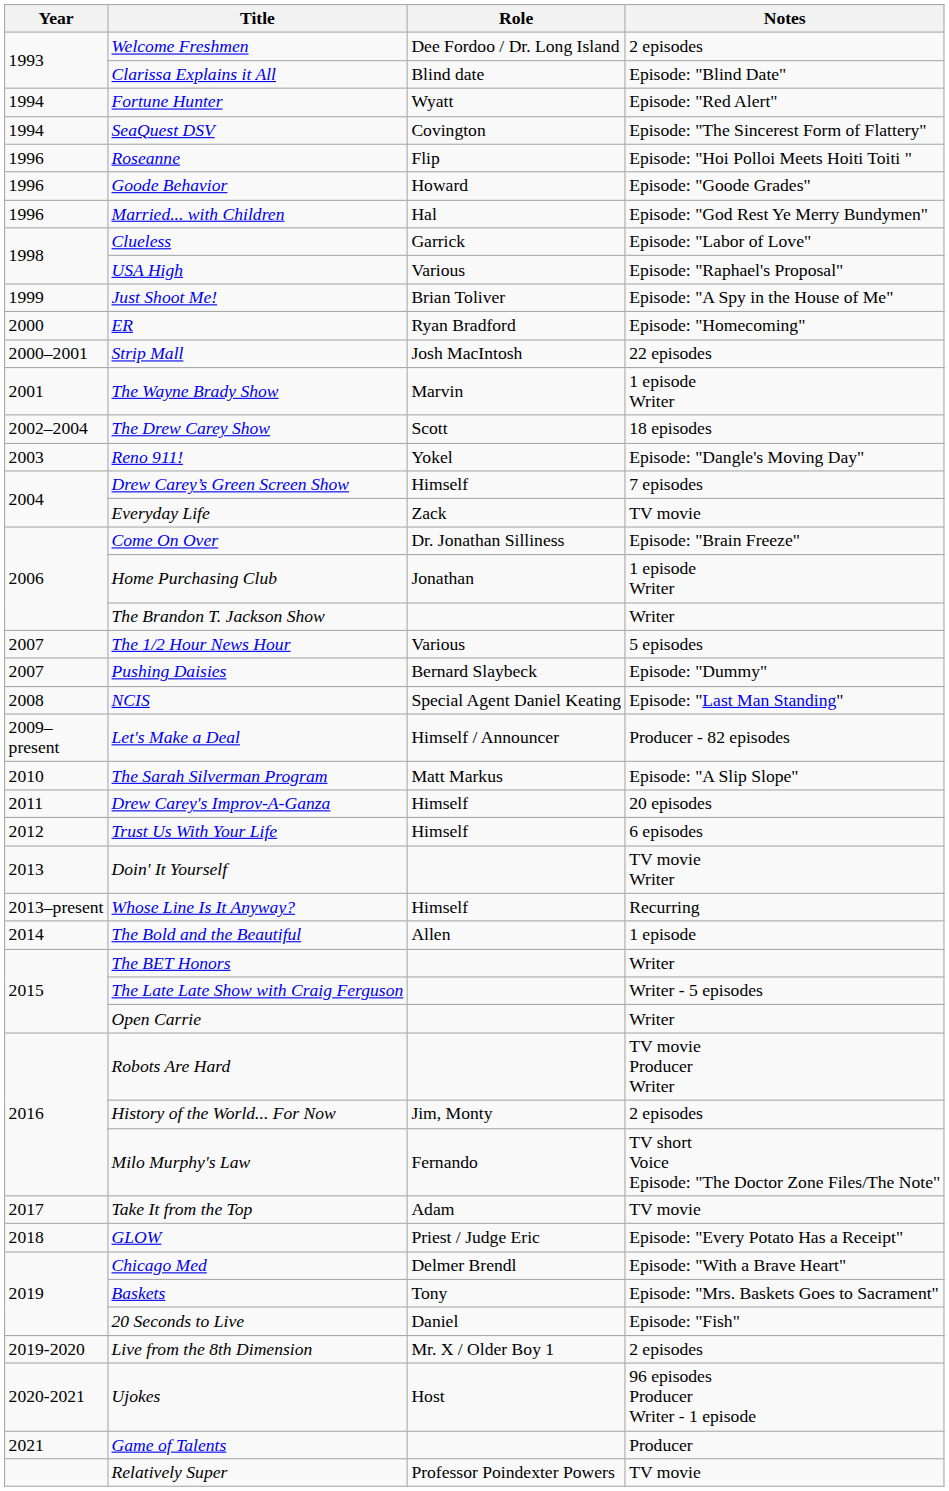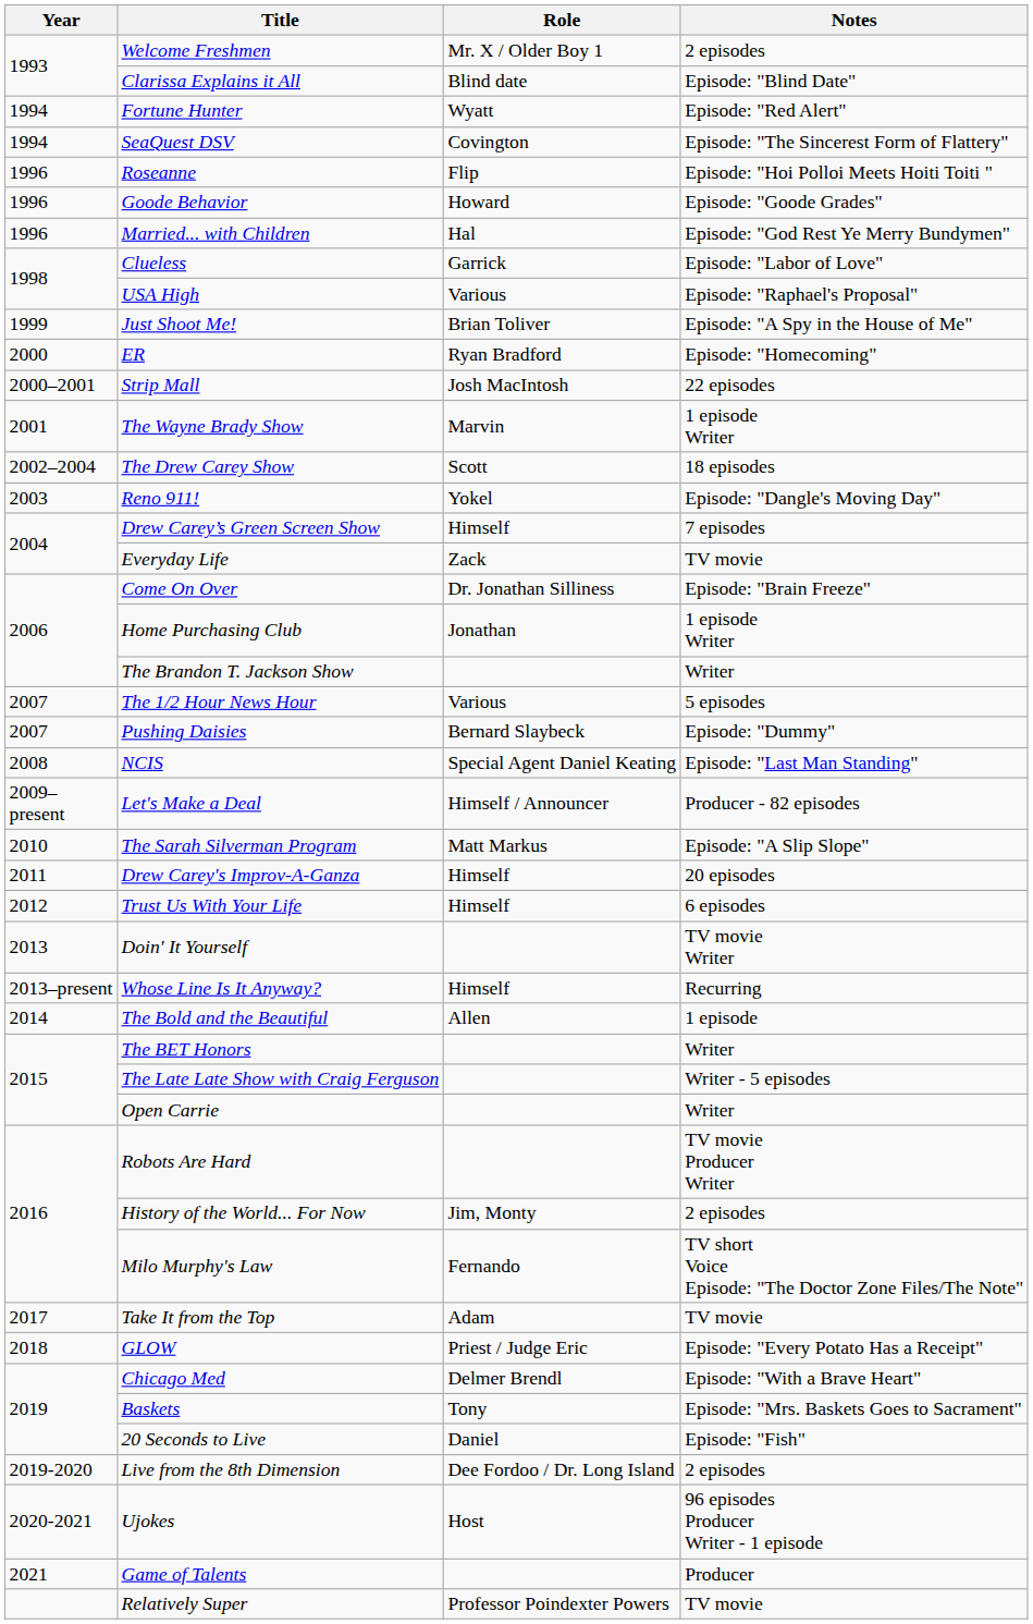Welcome Freshmen | Role: Dee Fordoo / Dr. Long Island -> Mr. X / Older Boy 1
Live from the 8th Dimension | Role: Mr. X / Older Boy 1 -> Dee Fordoo / Dr. Long Island
